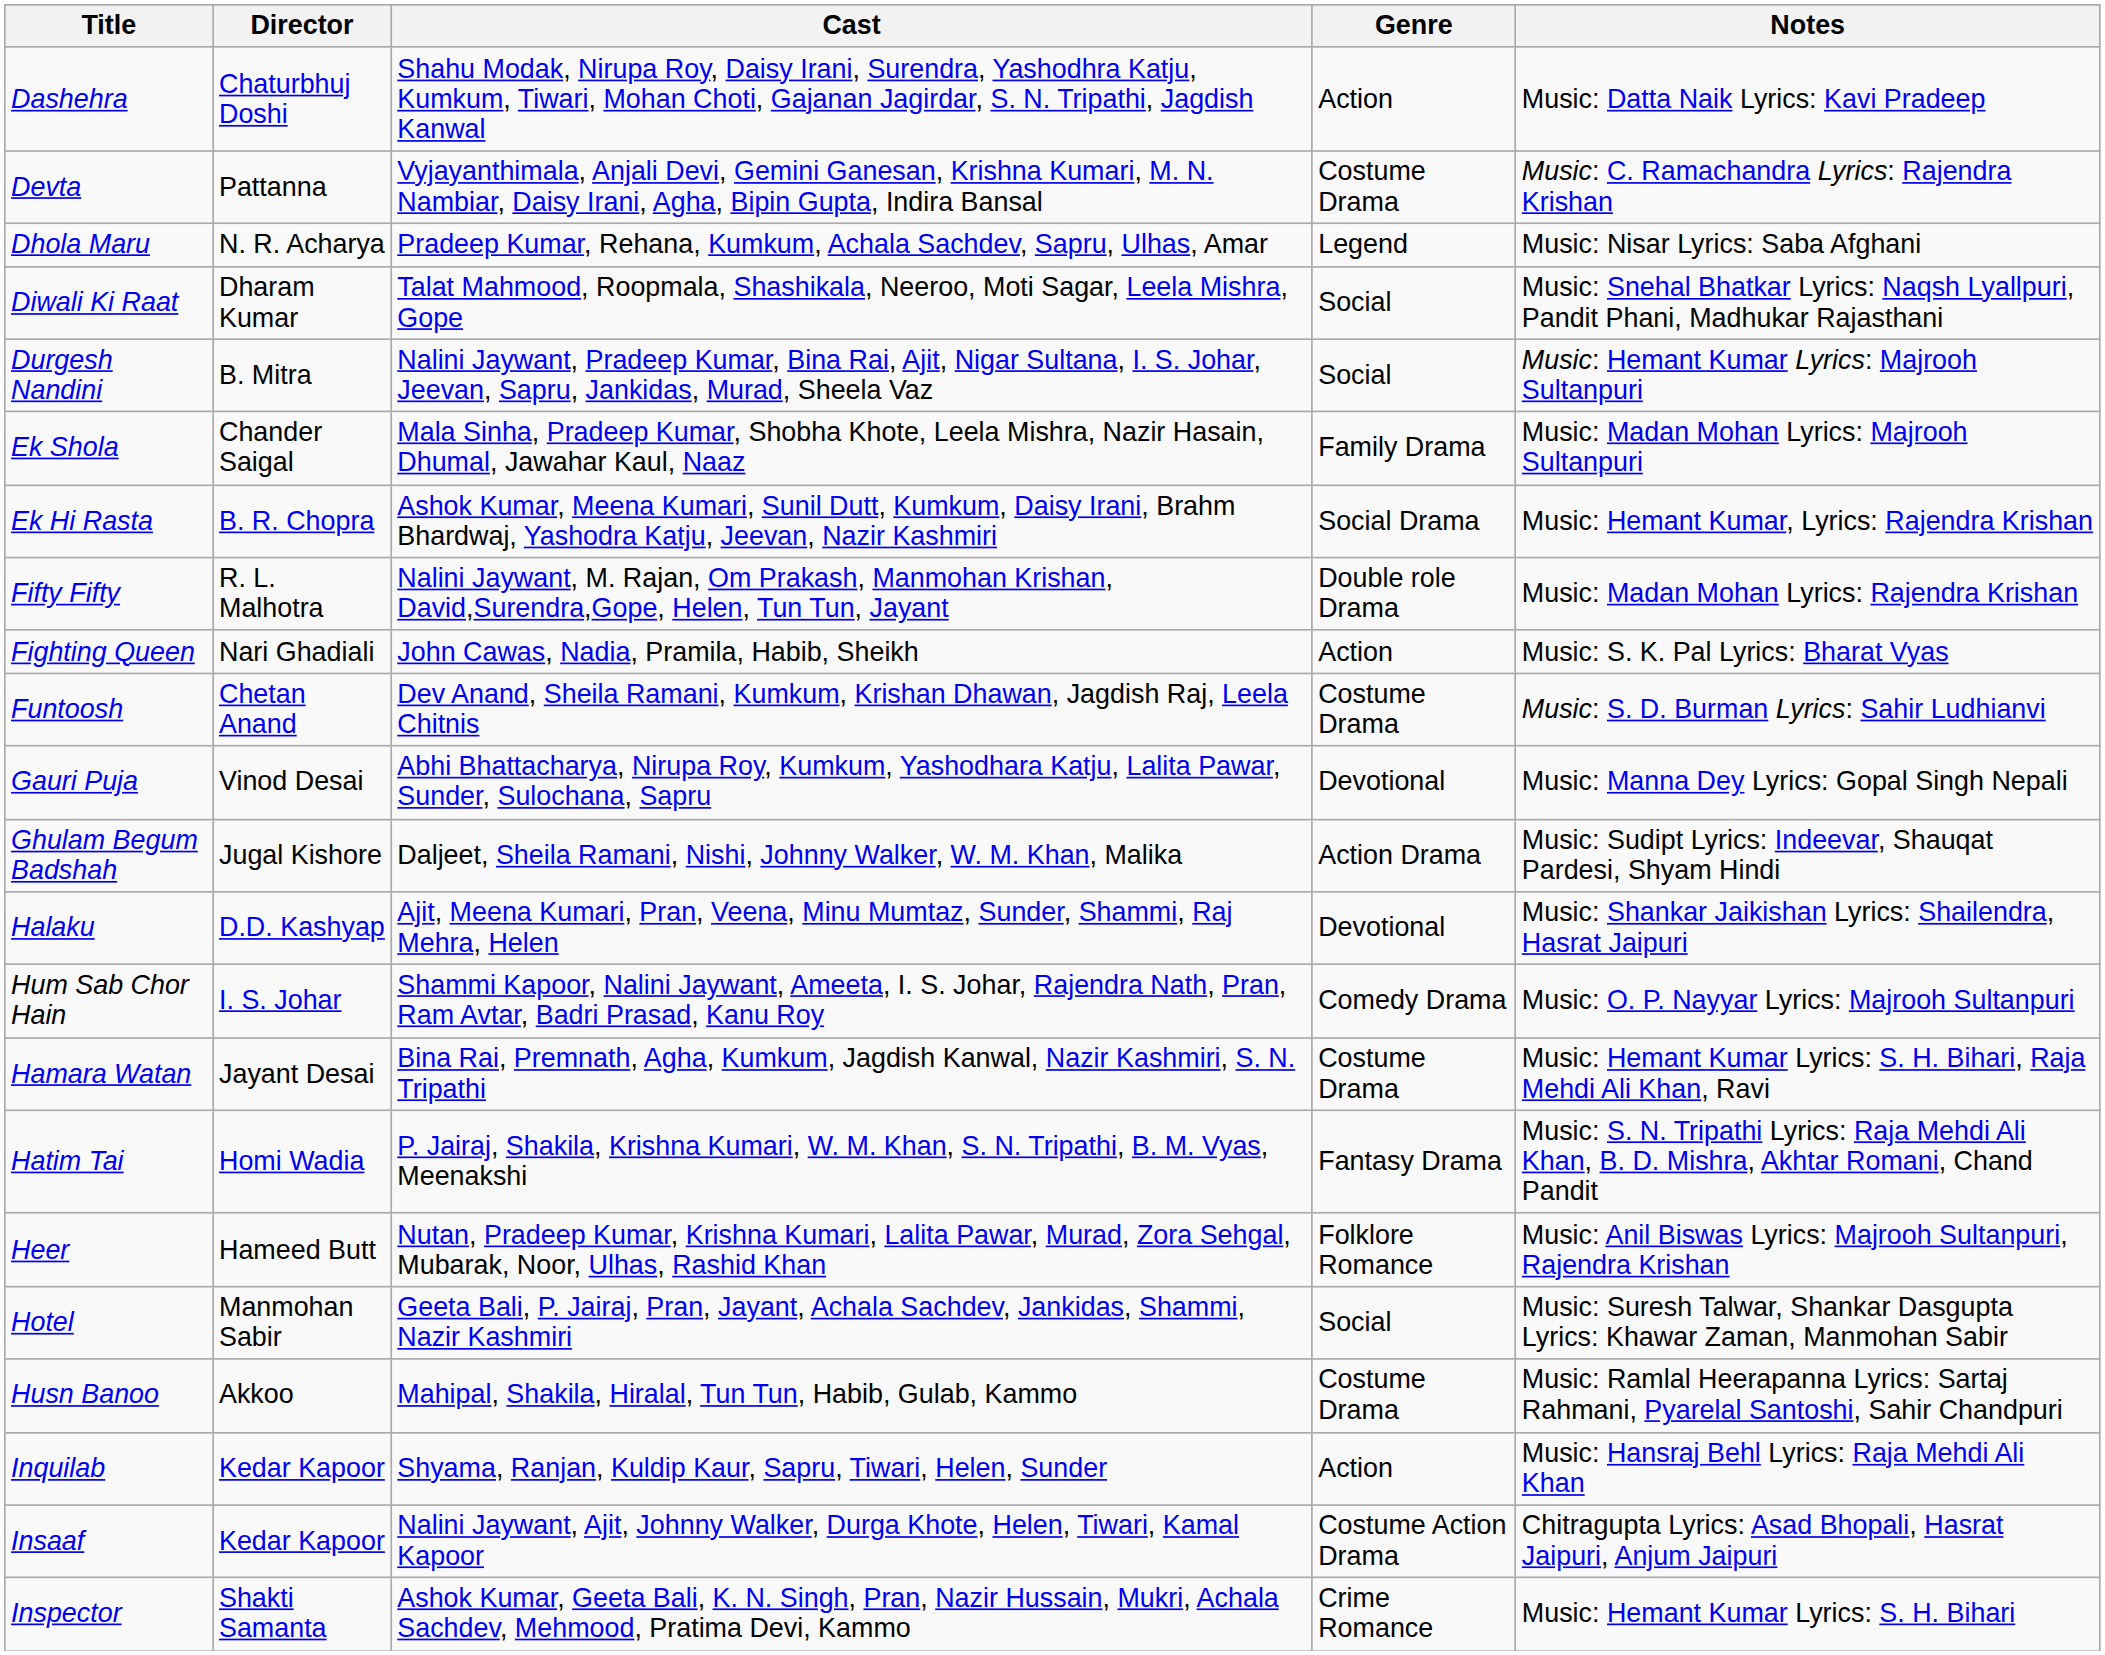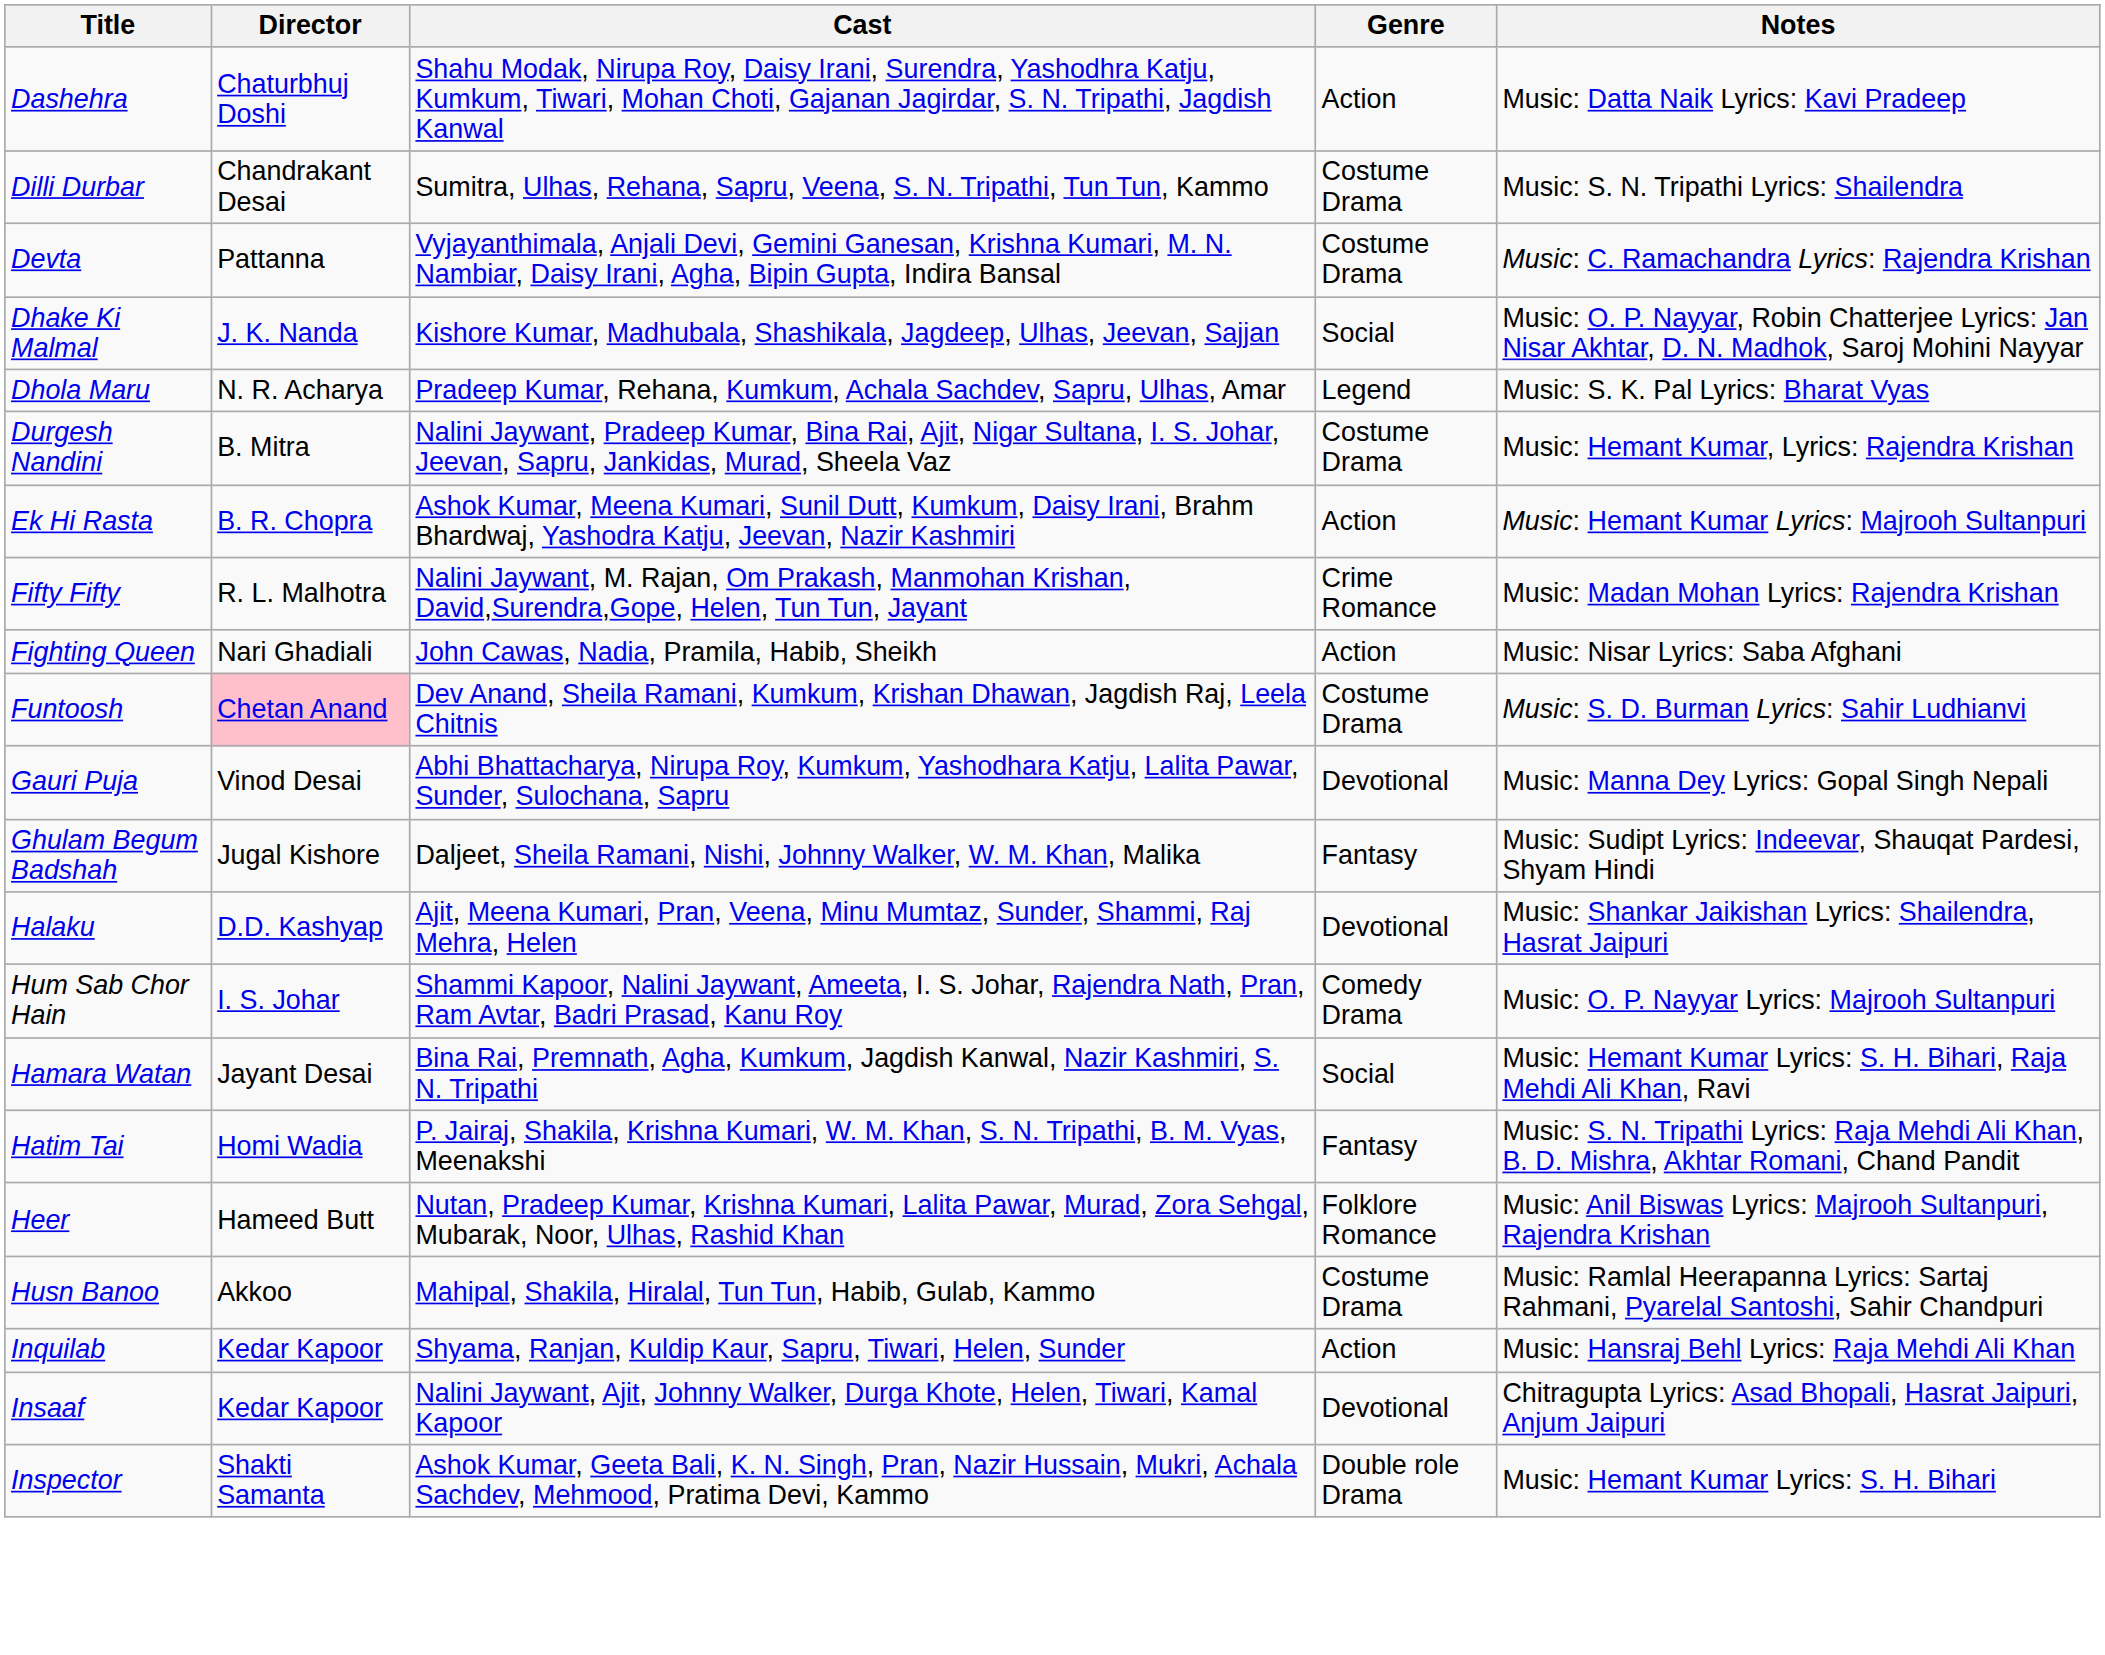+ row: Dilli Durbar | Chandrakant Desai | Sumitra, Ulhas, Rehana, Sapru, Veena, S. N. Tripathi, Tun Tun, Kammo | Costume Drama | Music: S. N. Tripathi Lyrics: Shailendra
+ row: Dhake Ki Malmal | J. K. Nanda | Kishore Kumar, Madhubala, Shashikala, Jagdeep, Ulhas, Jeevan, Sajjan | Social | Music: O. P. Nayyar, Robin Chatterjee Lyrics: Jan Nisar Akhtar, D. N. Madhok, Saroj Mohini Nayyar
Dhola Maru | Notes: Music: Nisar Lyrics: Saba Afghani -> Music: S. K. Pal Lyrics: Bharat Vyas
- row: Diwali Ki Raat | Dharam Kumar | Talat Mahmood, Roopmala, Shashikala, Neeroo, Moti Sagar, Leela Mishra, Gope | Social | Music: Snehal Bhatkar Lyrics: Naqsh Lyallpuri, Pandit Phani, Madhukar Rajasthani
Durgesh Nandini | Genre: Social -> Costume Drama
Durgesh Nandini | Notes: Music: Hemant Kumar Lyrics: Majrooh Sultanpuri -> Music: Hemant Kumar, Lyrics: Rajendra Krishan
- row: Ek Shola | Chander Saigal | Mala Sinha, Pradeep Kumar, Shobha Khote, Leela Mishra, Nazir Hasain, Dhumal, Jawahar Kaul, Naaz | Family Drama | Music: Madan Mohan Lyrics: Majrooh Sultanpuri
Ek Hi Rasta | Genre: Social Drama -> Action
Ek Hi Rasta | Notes: Music: Hemant Kumar, Lyrics: Rajendra Krishan -> Music: Hemant Kumar Lyrics: Majrooh Sultanpuri
Fifty Fifty | Genre: Double role Drama -> Crime Romance
Fighting Queen | Notes: Music: S. K. Pal Lyrics: Bharat Vyas -> Music: Nisar Lyrics: Saba Afghani
Funtoosh | Director: no background -> pink background
Ghulam Begum Badshah | Genre: Action Drama -> Fantasy
Hamara Watan | Genre: Costume Drama -> Social
Hatim Tai | Genre: Fantasy Drama -> Fantasy
- row: Hotel | Manmohan Sabir | Geeta Bali, P. Jairaj, Pran, Jayant, Achala Sachdev, Jankidas, Shammi, Nazir Kashmiri | Social | Music: Suresh Talwar, Shankar Dasgupta Lyrics: Khawar Zaman, Manmohan Sabir
Insaaf | Genre: Costume Action Drama -> Devotional
Inspector | Genre: Crime Romance -> Double role Drama
